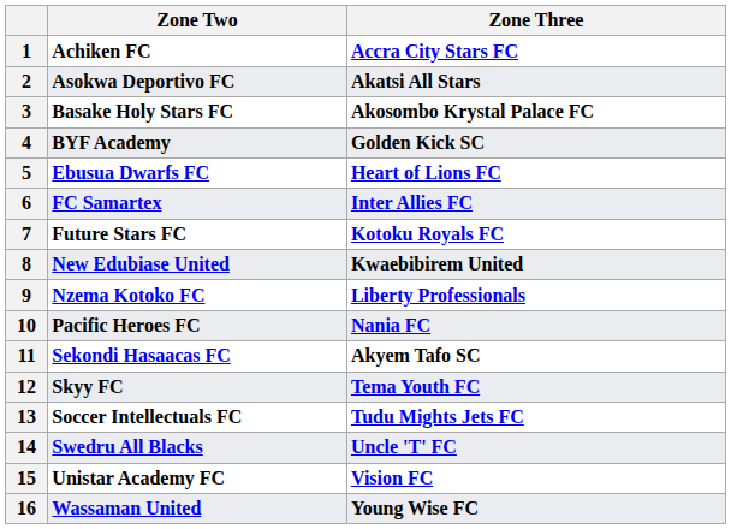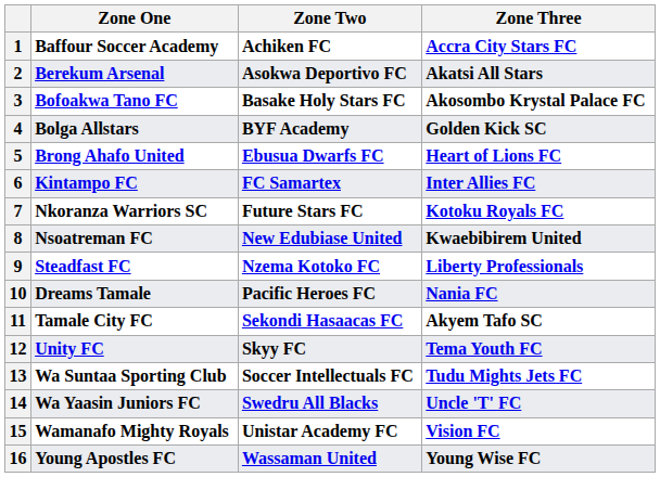+ column: Zone One | Baffour Soccer Academy | Berekum Arsenal | Bofoakwa Tano FC | Bolga Allstars | Brong Ahafo United | Kintampo FC | Nkoranza Warriors SC | Nsoatreman FC | Steadfast FC | Dreams Tamale | Tamale City FC | Unity FC | Wa Suntaa Sporting Club | Wa Yaasin Juniors FC | Wamanafo Mighty Royals | Young Apostles FC
